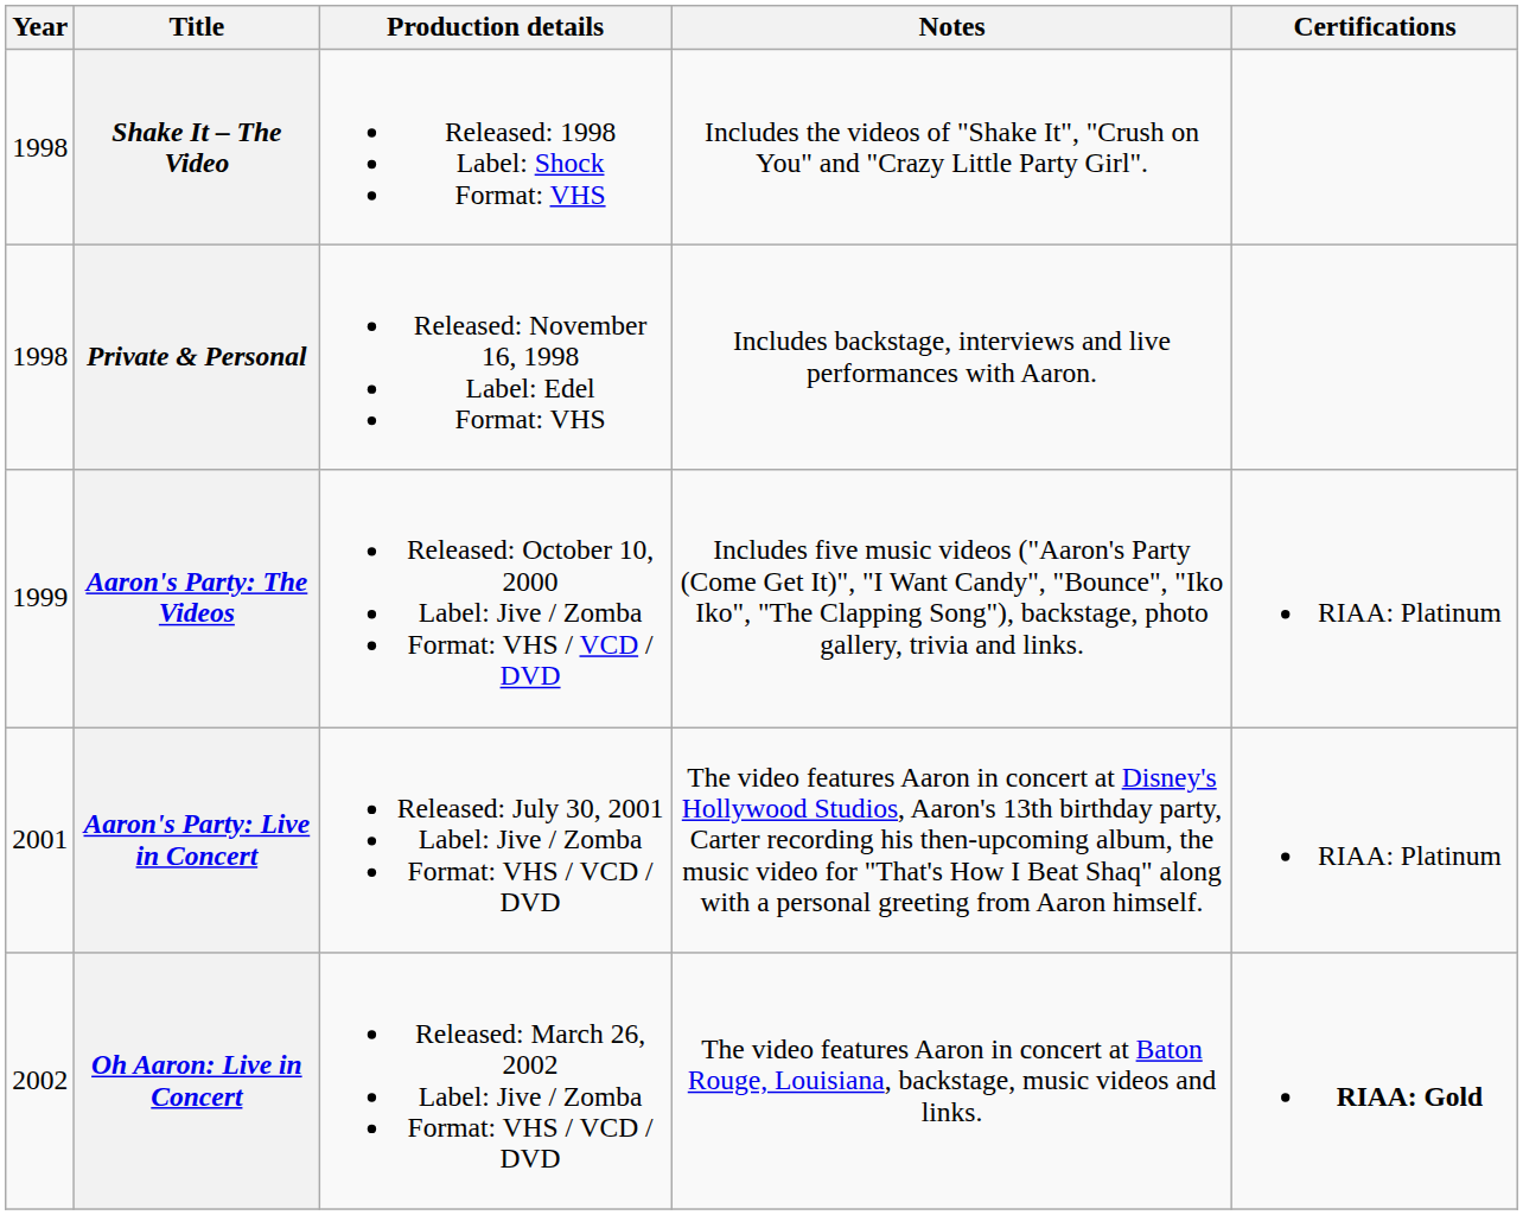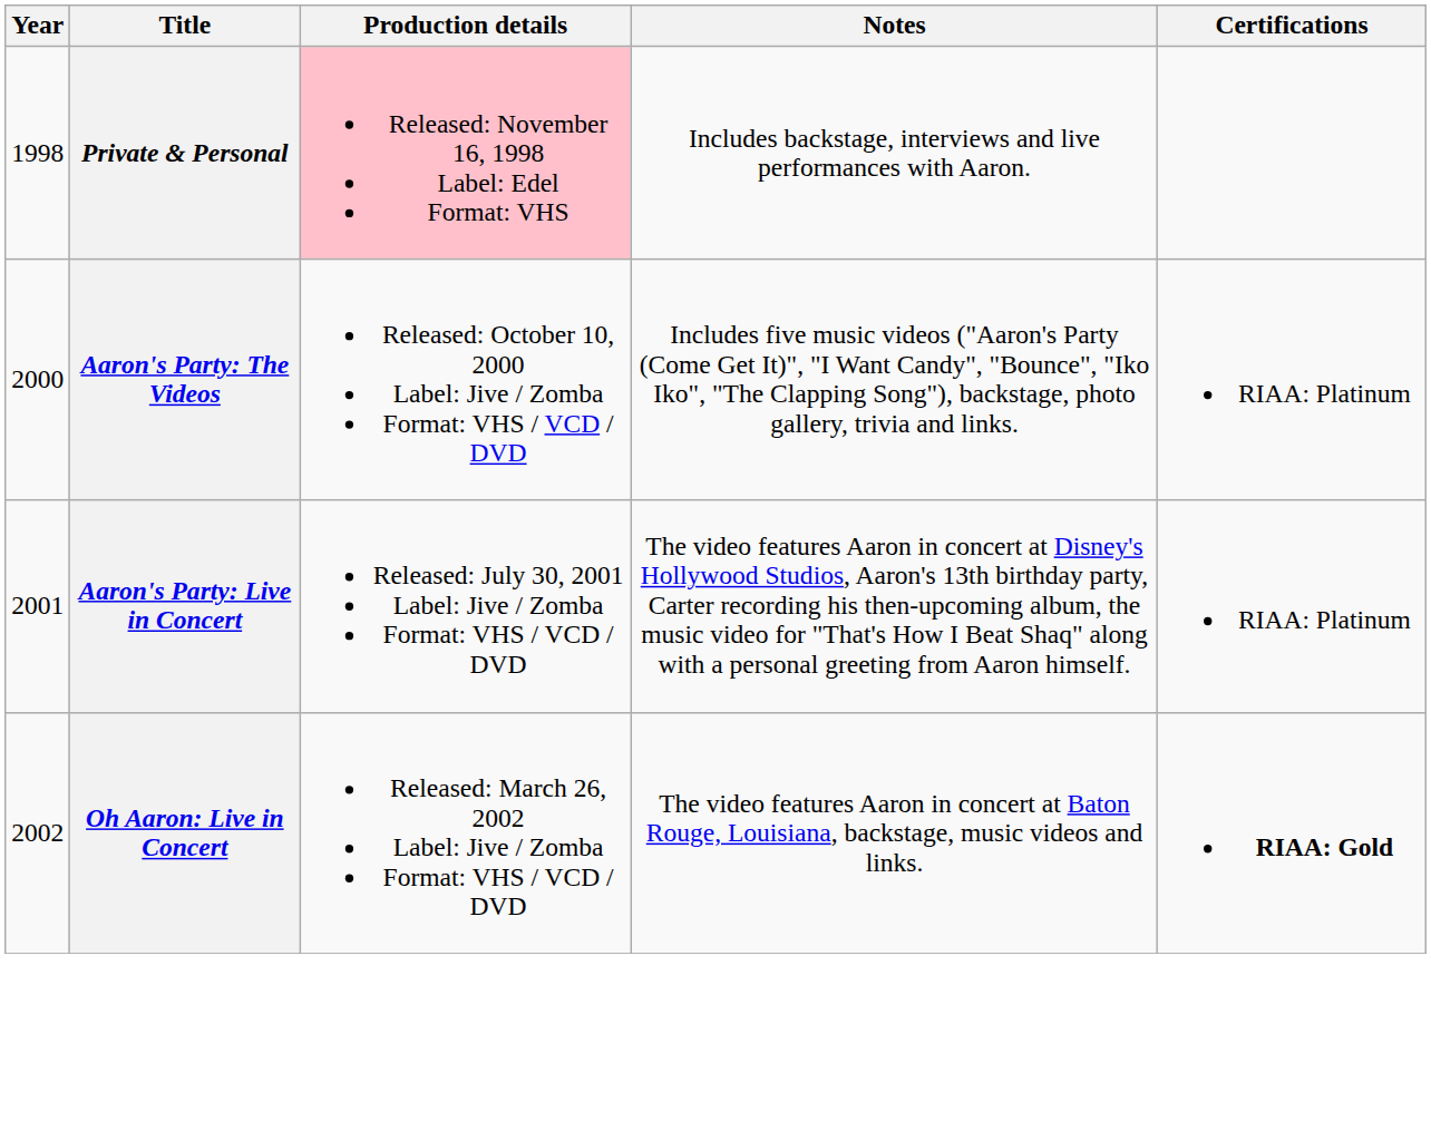- row: 1998 | Shake It – The Video | Released: 1998 Label: Shock Format: VHS | Includes the videos of "Shake It", "Crush on You" and "Crazy Little Party Girl".
Private & Personal | Production details: no background -> pink background
Aaron's Party: The Videos | Year: 1999 -> 2000
